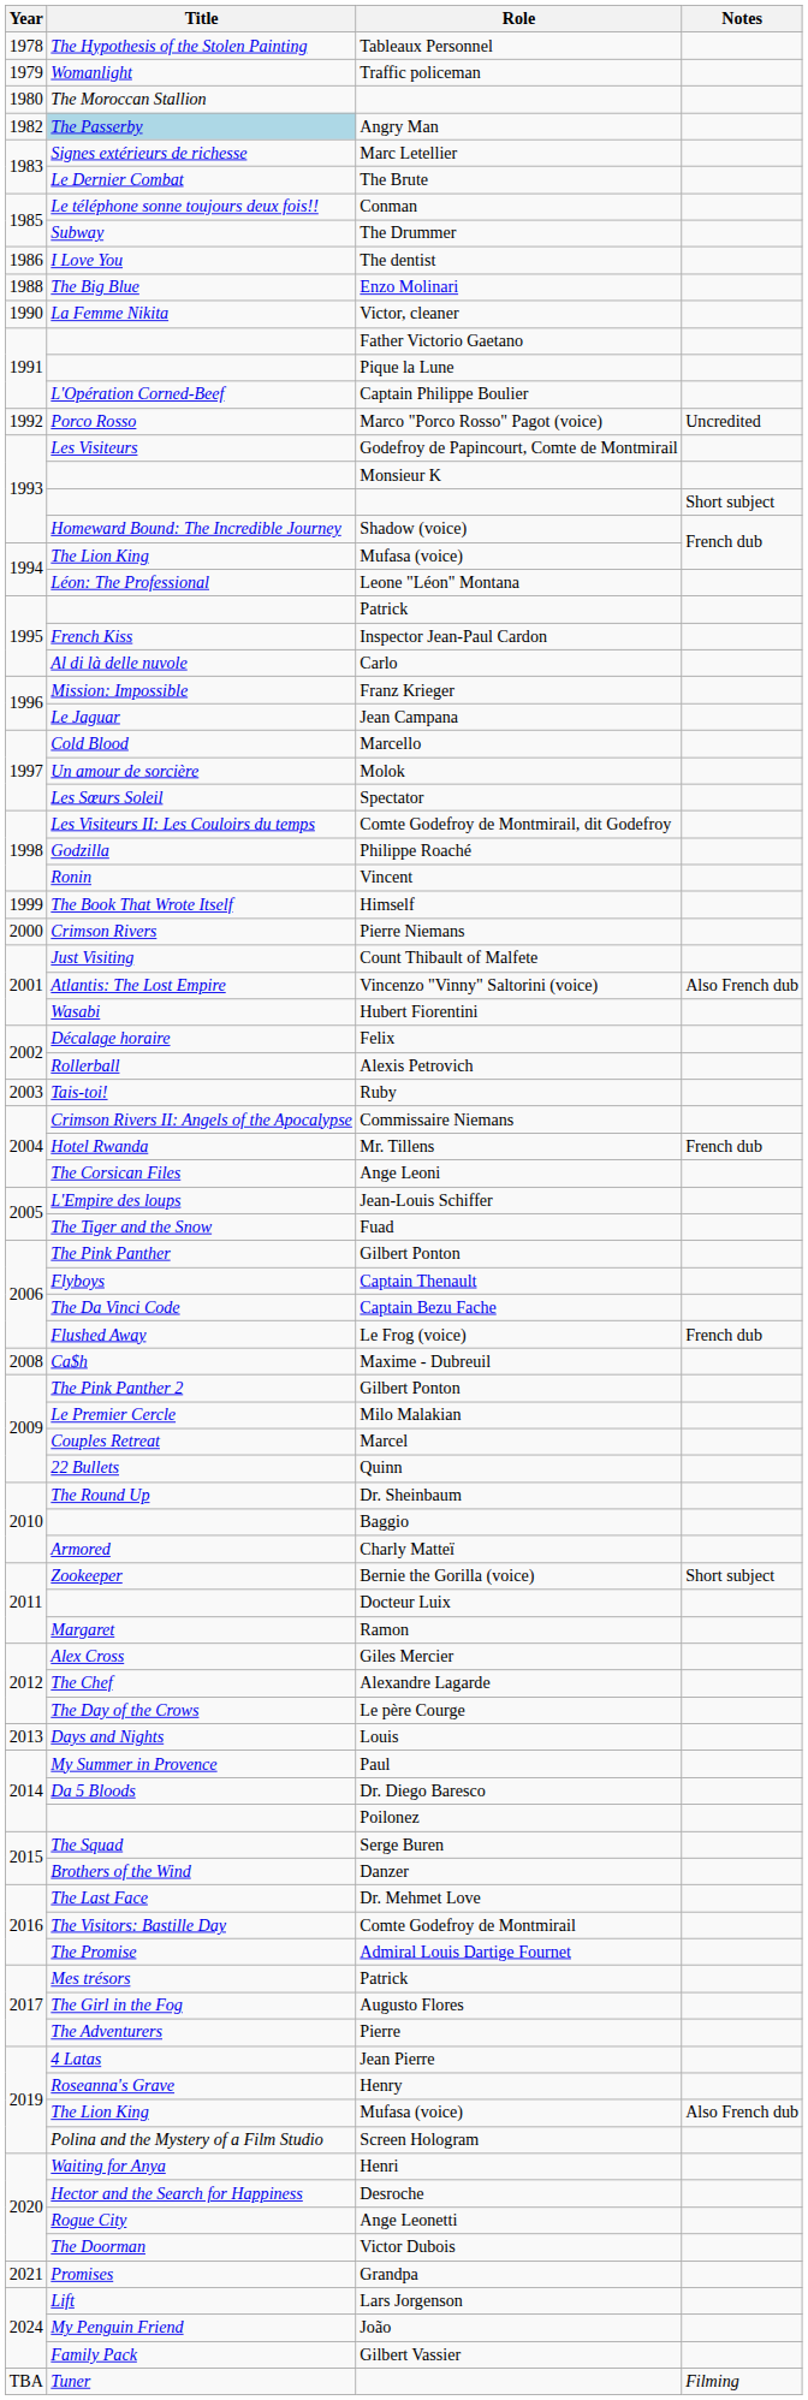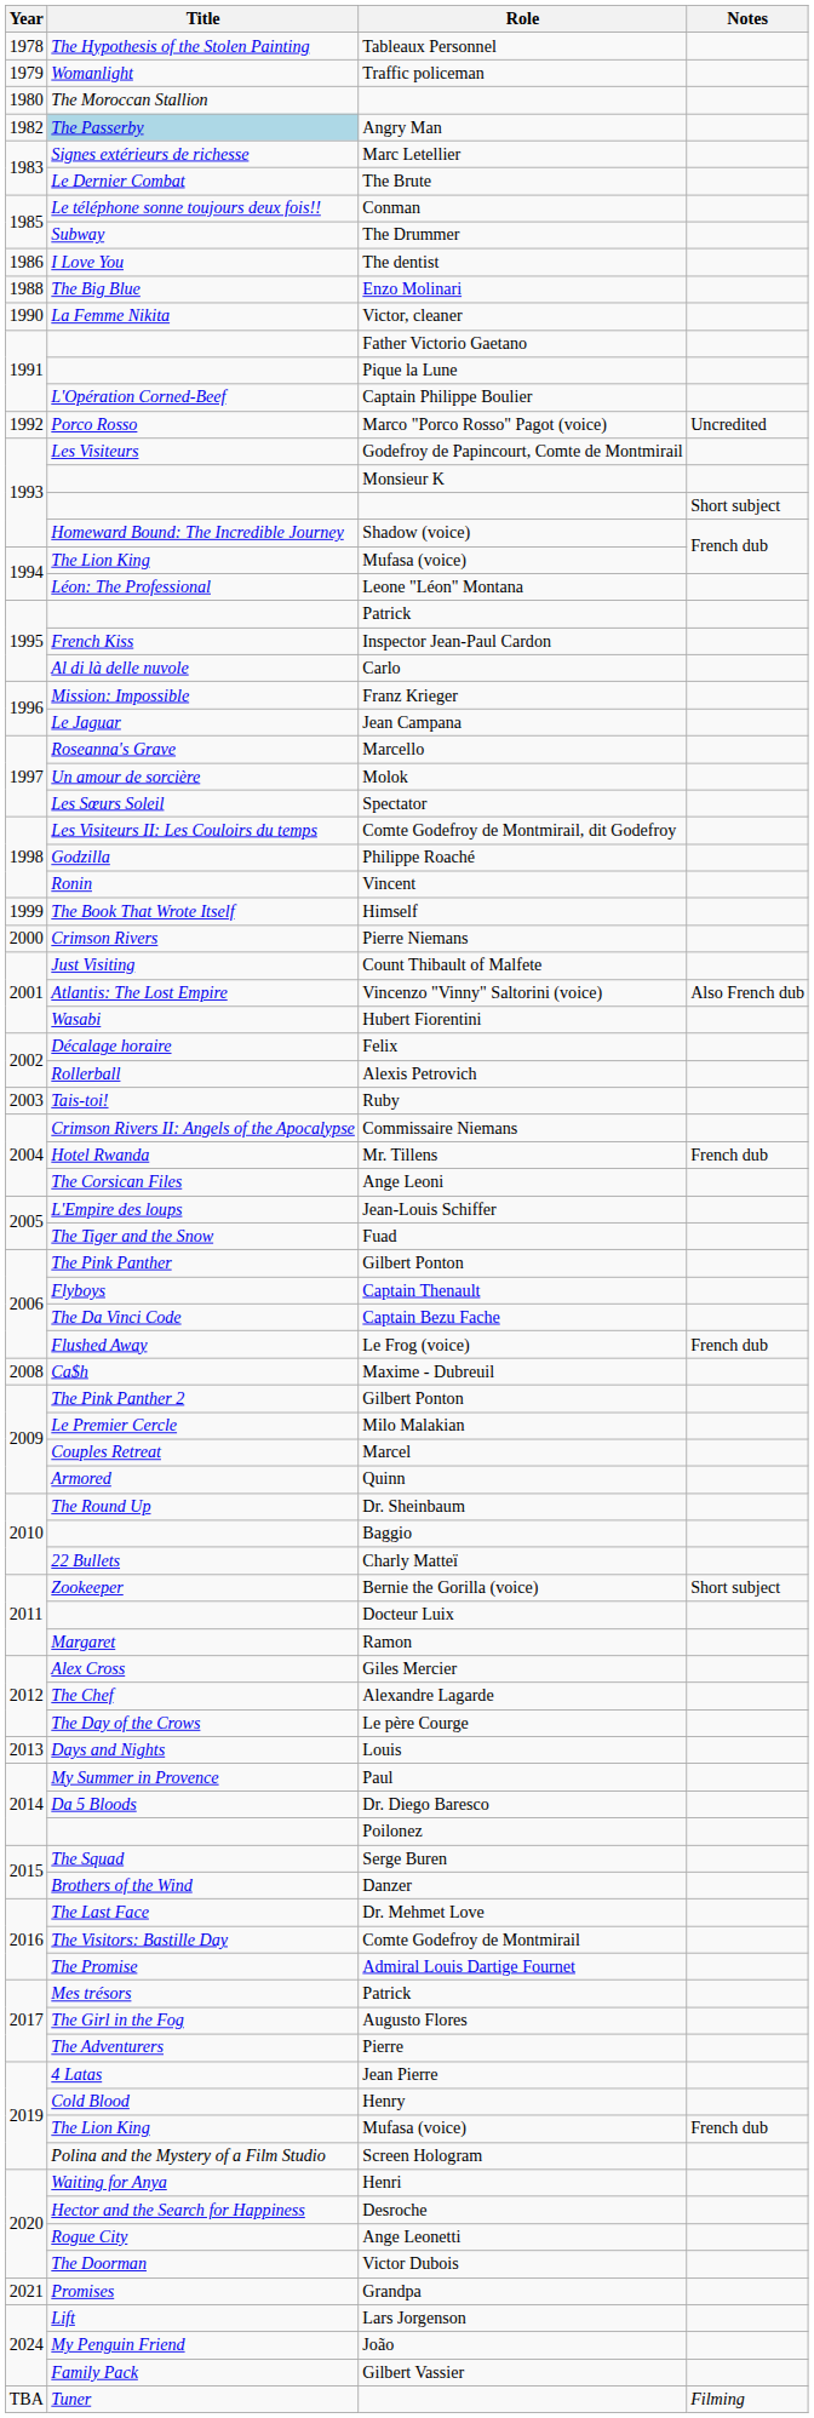Marcello | Title: Cold Blood -> Roseanna's Grave
Quinn | Title: 22 Bullets -> Armored
Charly Matteï | Title: Armored -> 22 Bullets
Henry | Title: Roseanna's Grave -> Cold Blood
2019 / Mufasa (voice) | Notes: Also French dub -> French dub
